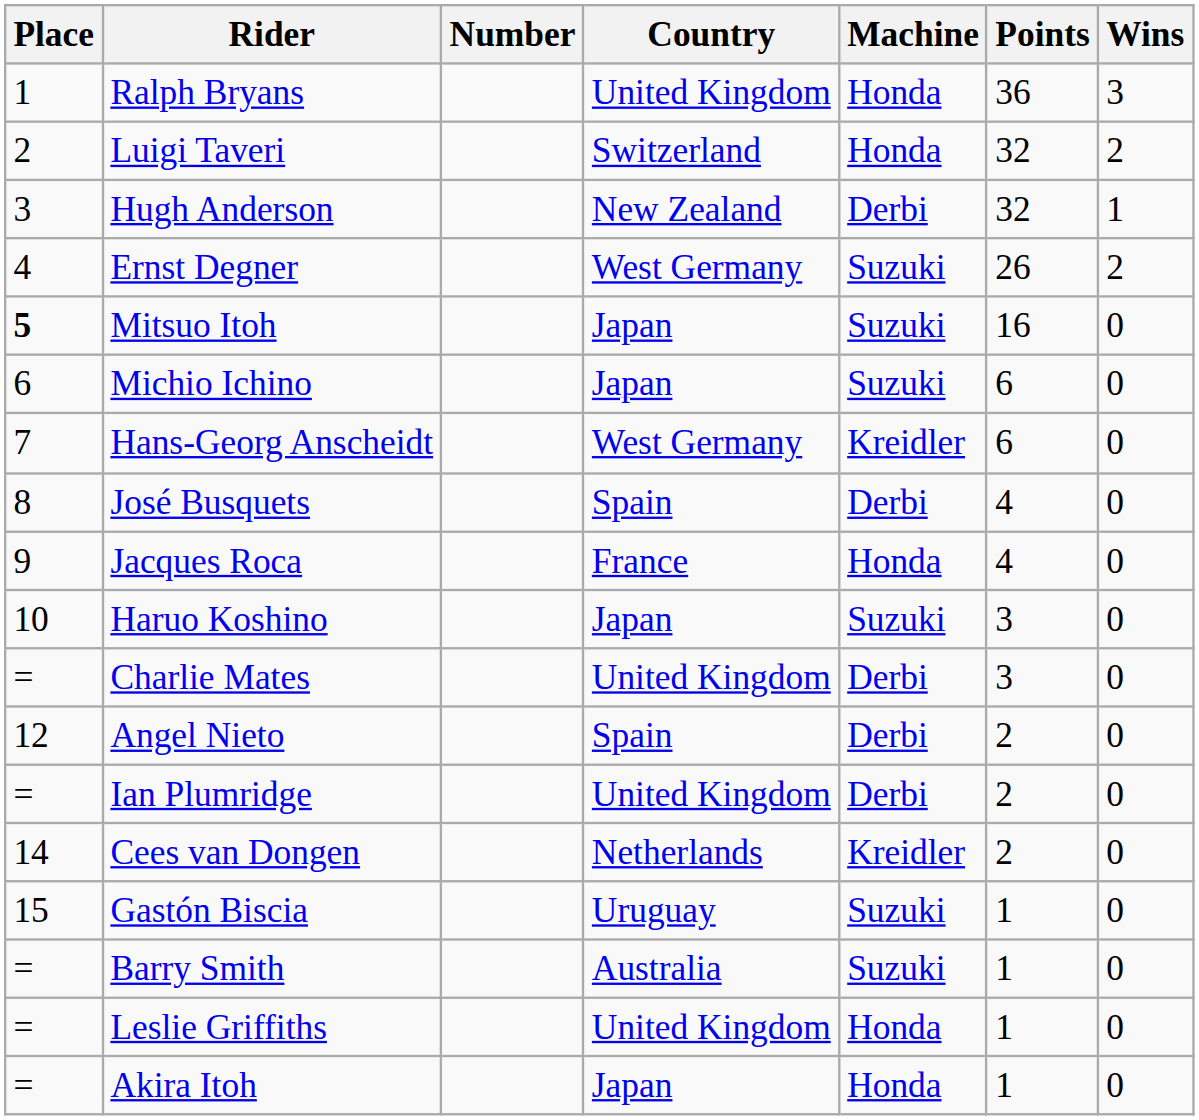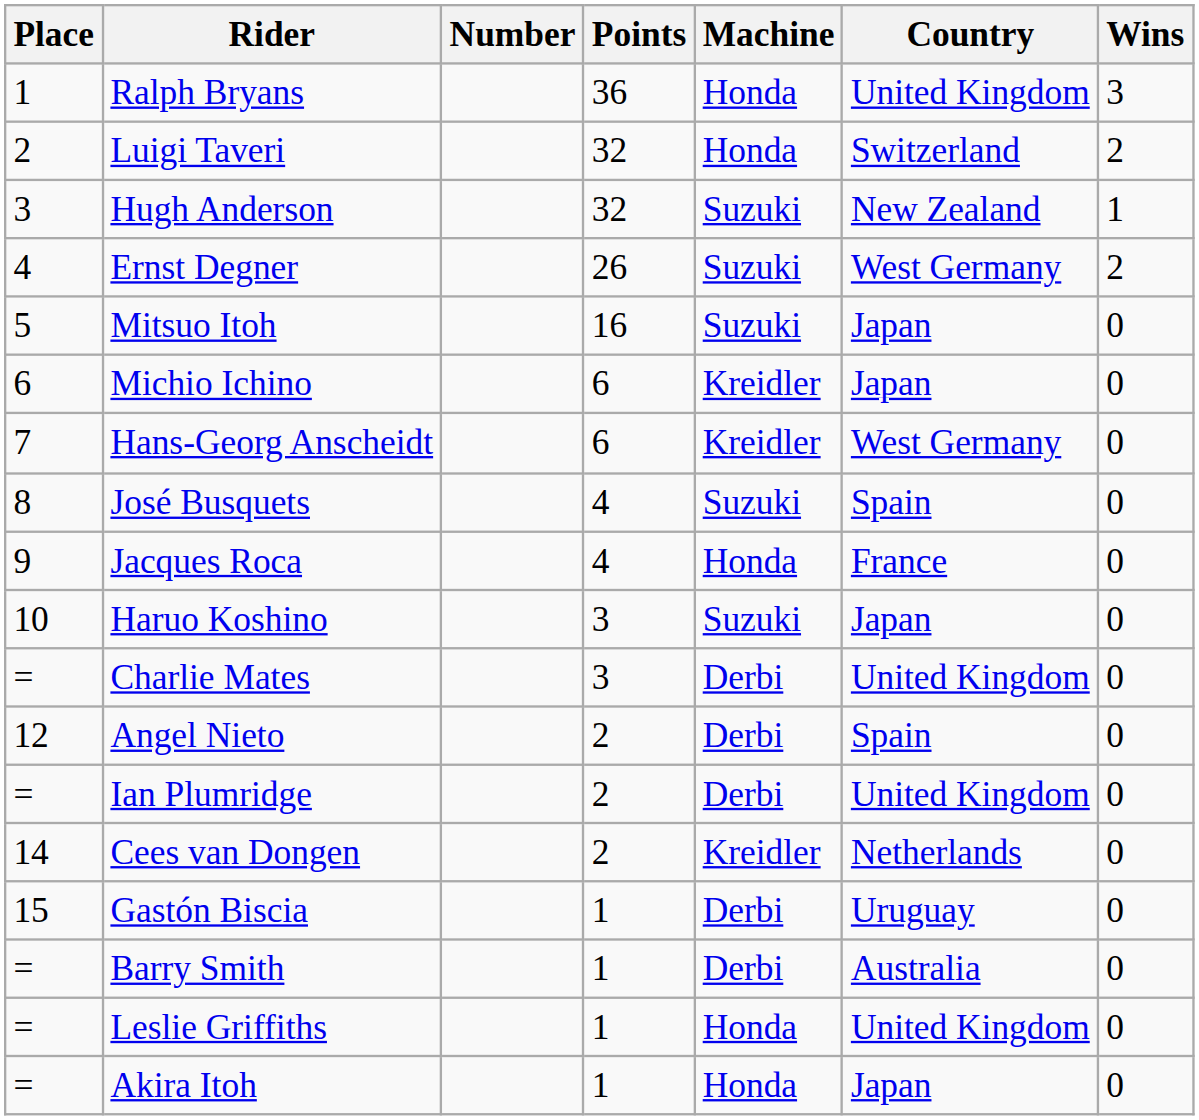columns swapped: Country <-> Points
Hugh Anderson | Machine: Derbi -> Suzuki
Mitsuo Itoh | Place: bold -> normal
Michio Ichino | Machine: Suzuki -> Kreidler
José Busquets | Machine: Derbi -> Suzuki
Gastón Biscia | Machine: Suzuki -> Derbi
Barry Smith | Machine: Suzuki -> Derbi
